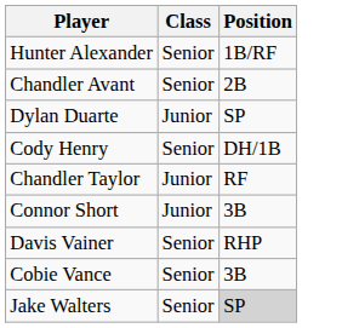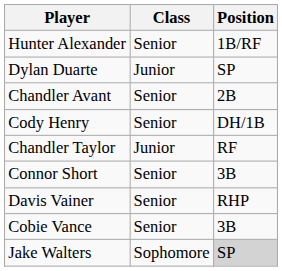rows swapped: Chandler Avant <-> Dylan Duarte
Connor Short | Class: Junior -> Senior
Jake Walters | Class: Senior -> Sophomore
